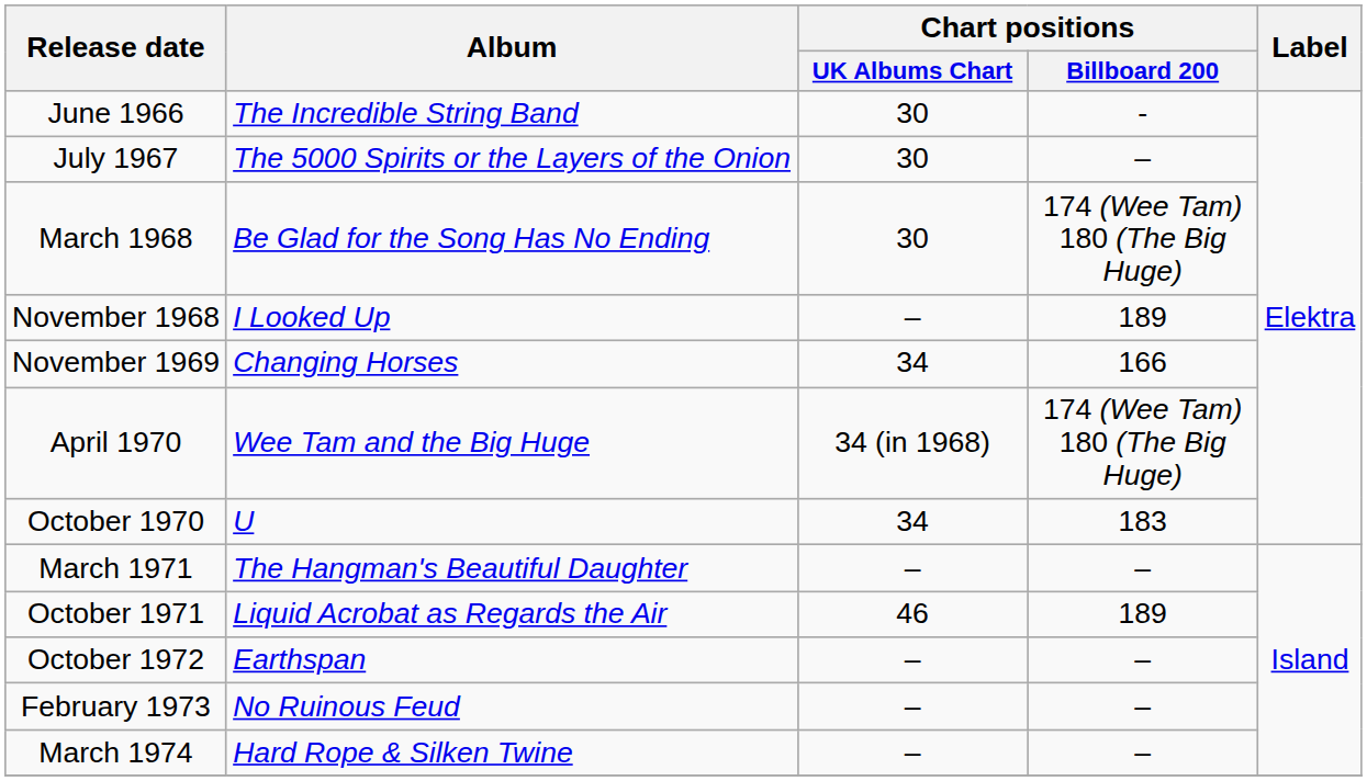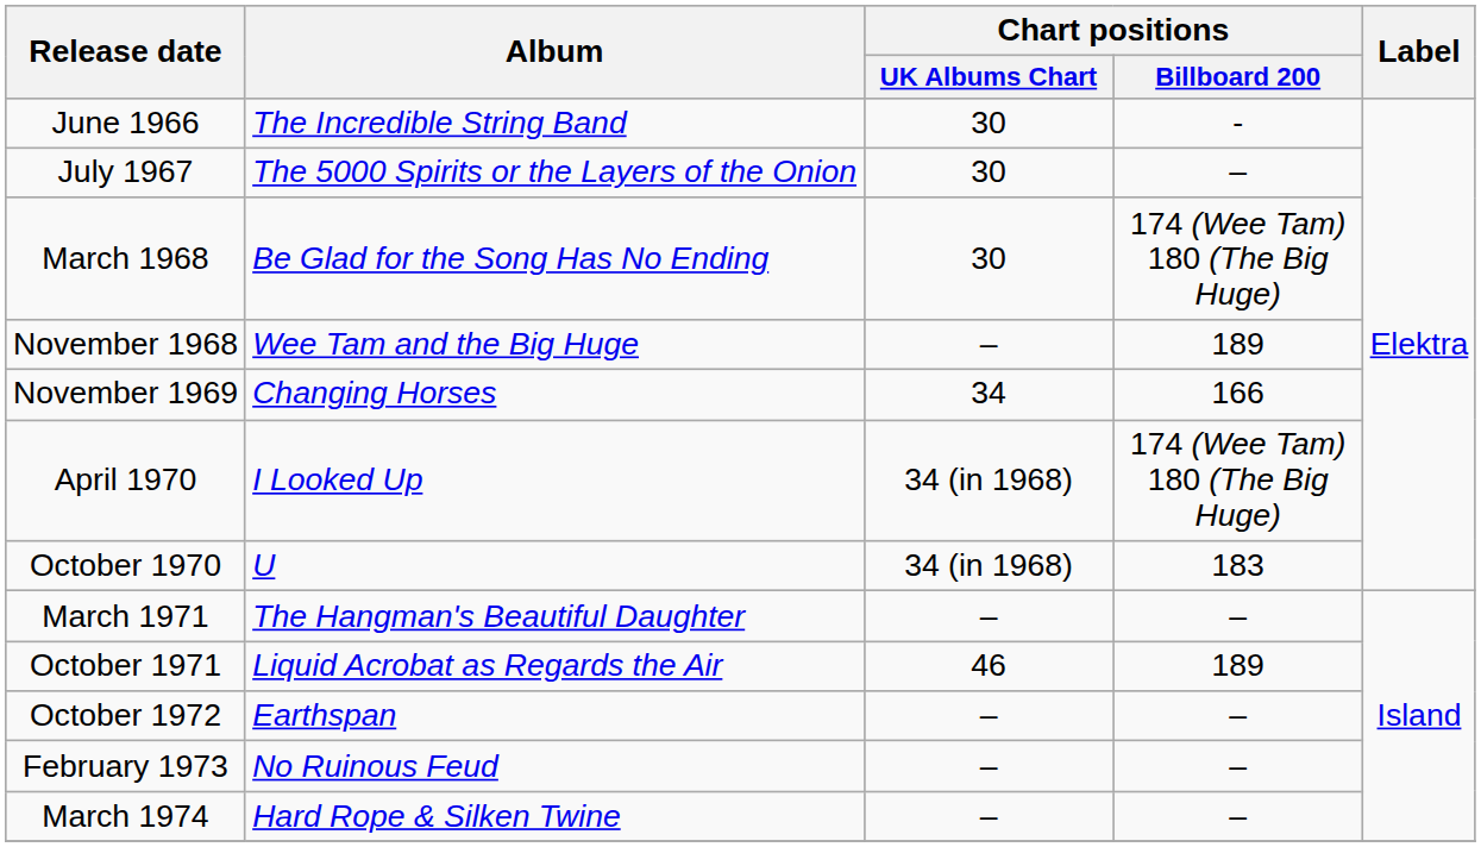November 1968 | Album: I Looked Up -> Wee Tam and the Big Huge
April 1970 | Album: Wee Tam and the Big Huge -> I Looked Up
October 1970 | Chart positions / UK Albums Chart: 34 -> 34 (in 1968)
